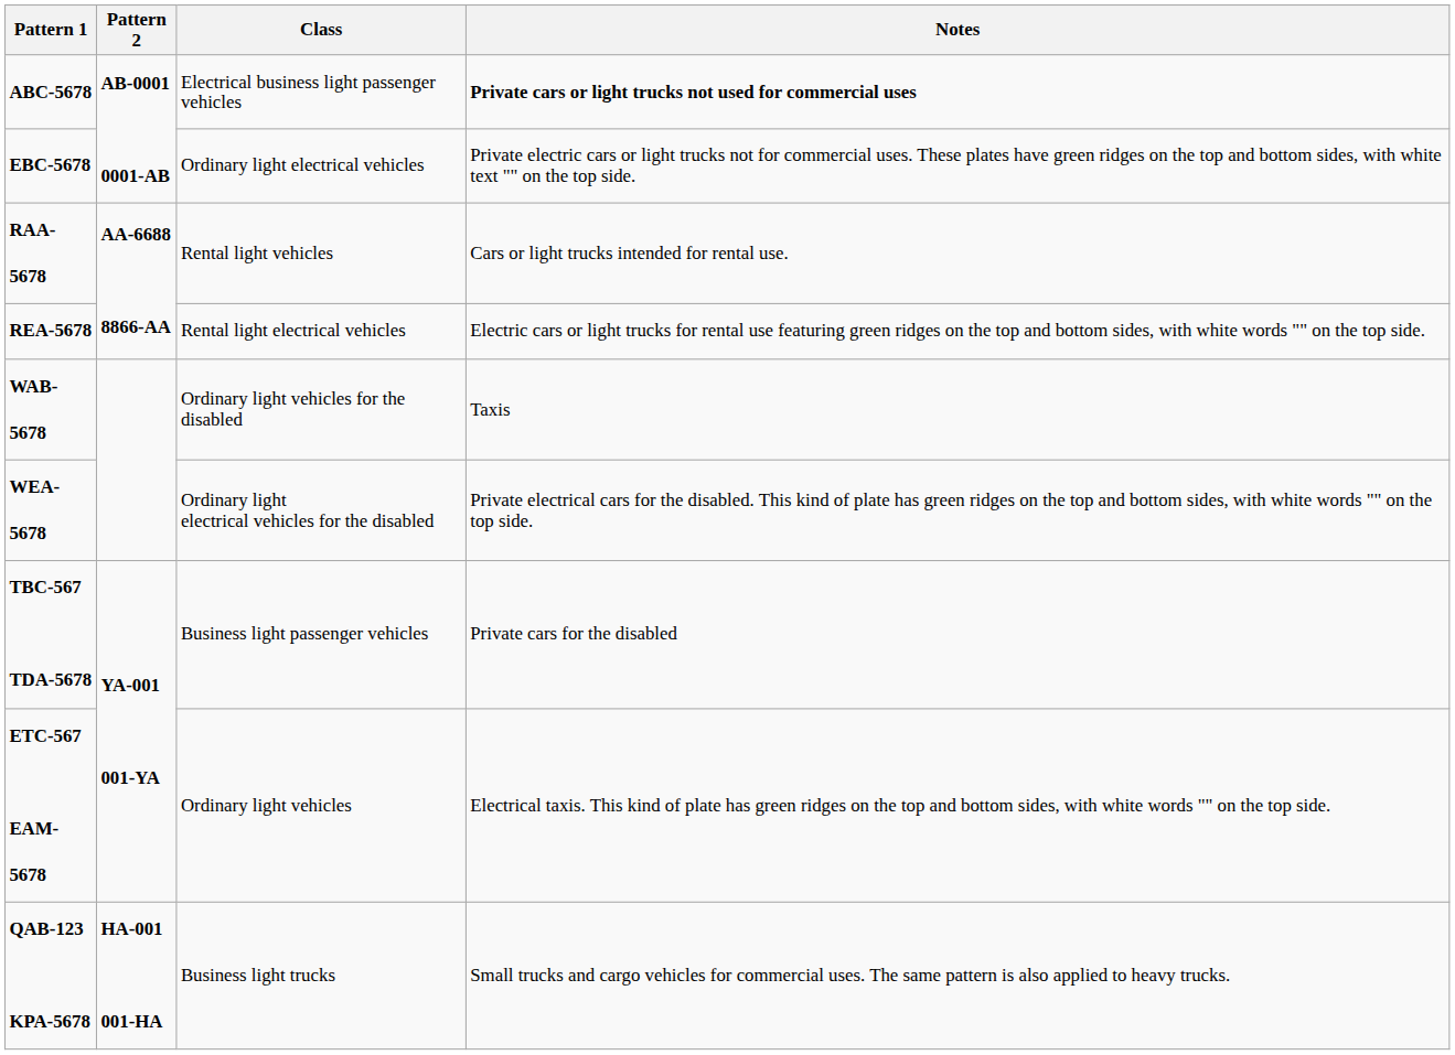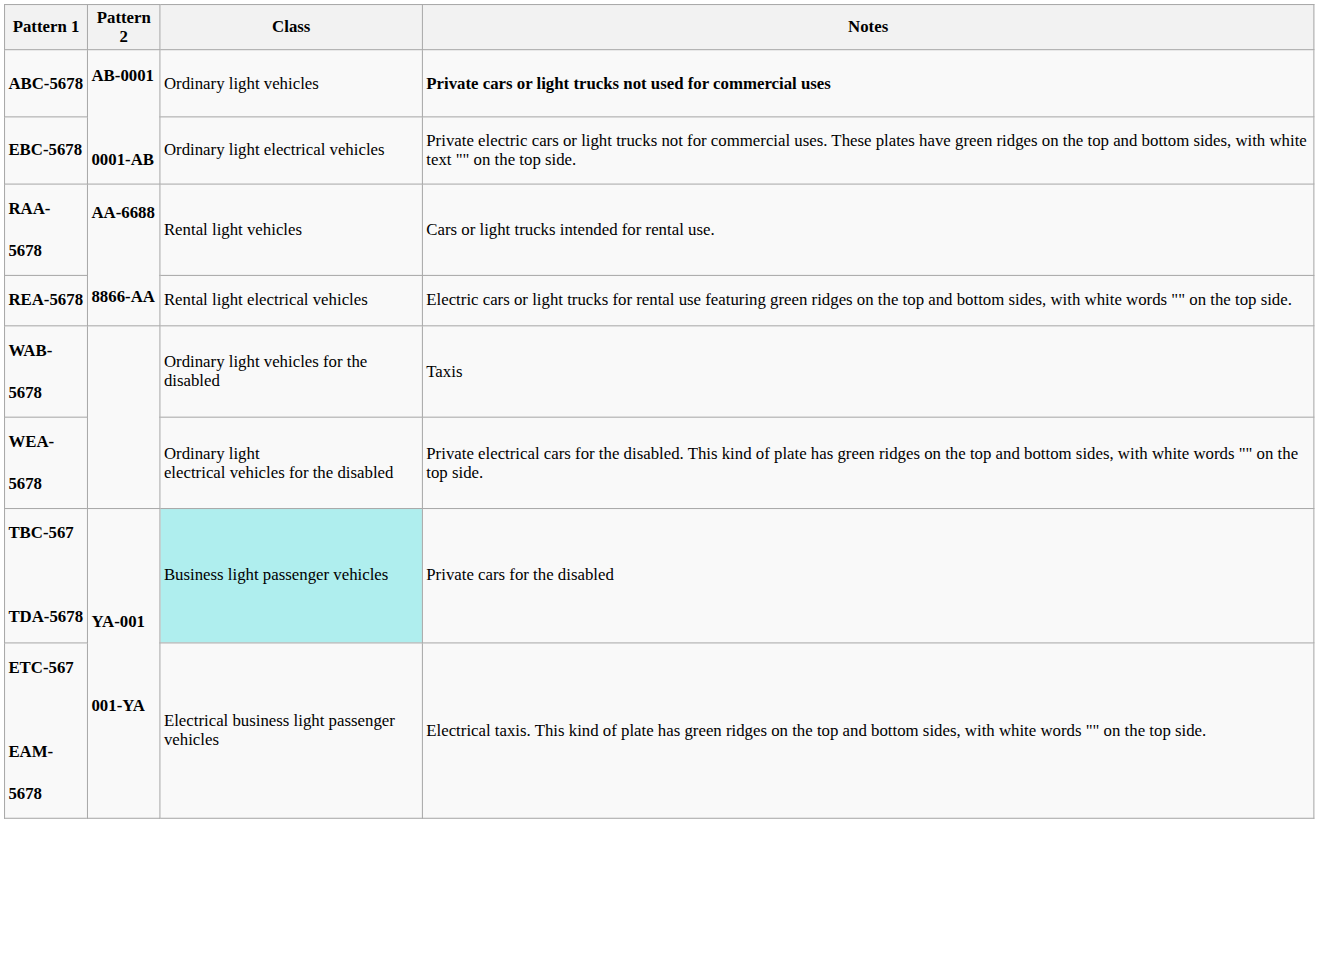ABC-5678 | Class: Electrical business light passenger vehicles -> Ordinary light vehicles
TBC-567 TDA-5678 | Class: no background -> paleturquoise background
ETC-567 EAM-5678 | Class: Ordinary light vehicles -> Electrical business light passenger vehicles
- row: QAB-123 KPA-5678 | HA-001 001-HA | Business light trucks | Small trucks and cargo vehicles for commercial uses. The same pattern is also applied to heavy trucks.
